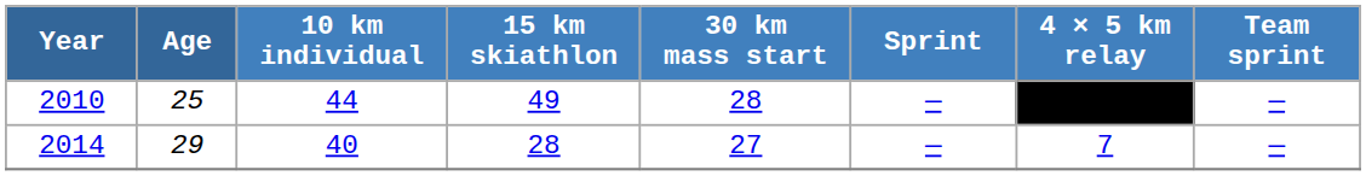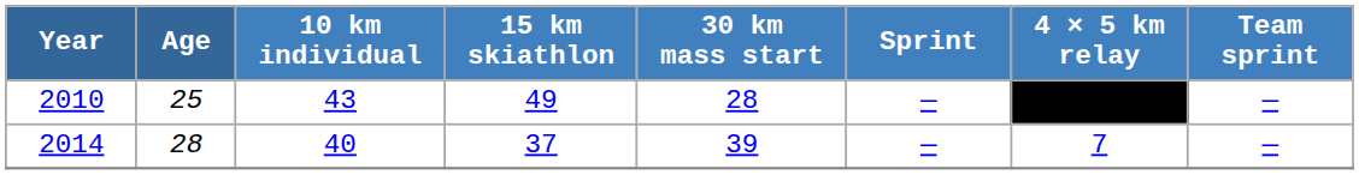2010 | 10 km individual: 44 -> 43
2014 | Age: 29 -> 28
2014 | 15 km skiathlon: 28 -> 37
2014 | 30 km mass start: 27 -> 39
